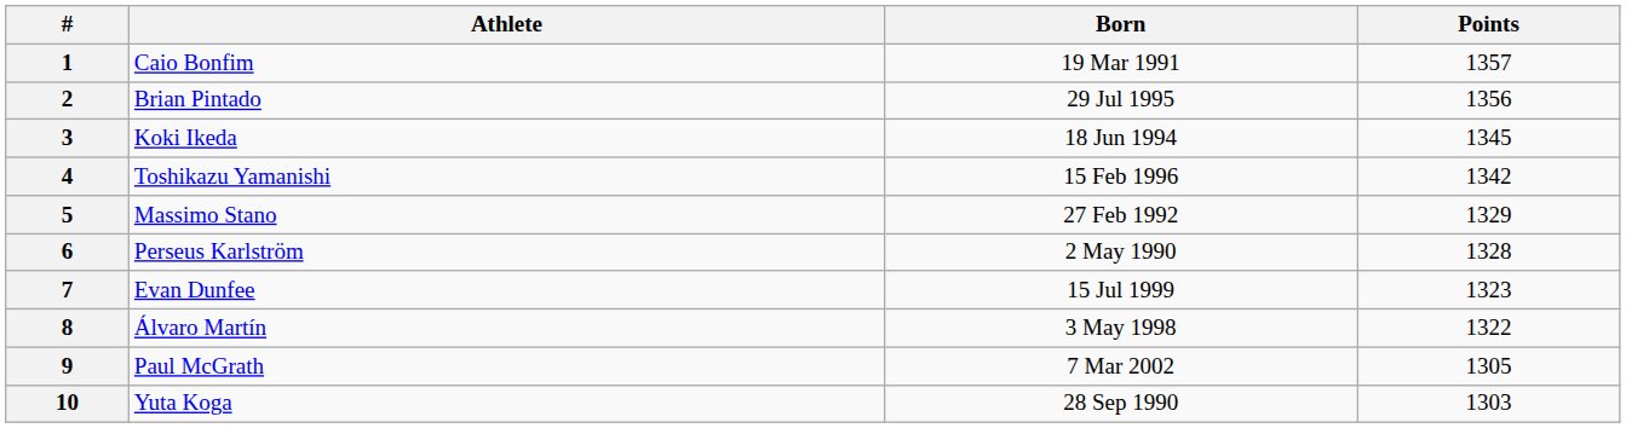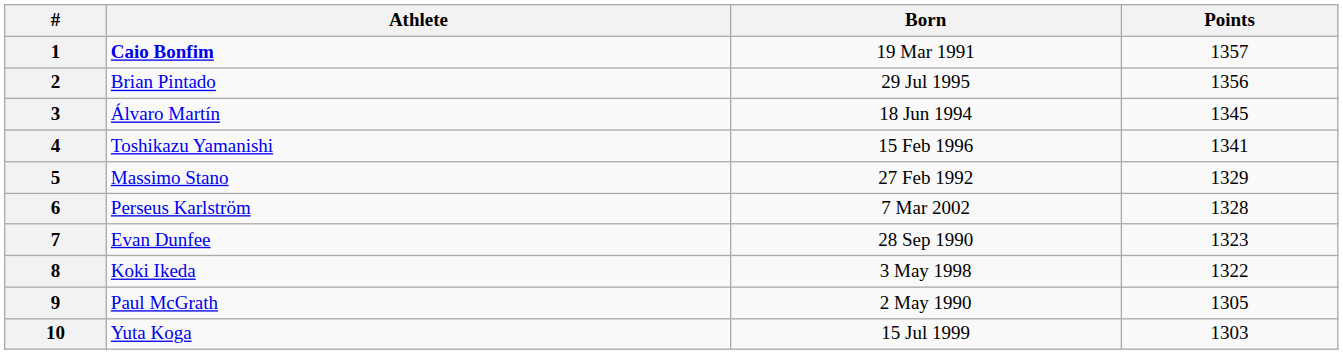1 | Athlete: normal -> bold
3 | Athlete: Koki Ikeda -> Álvaro Martín
4 | Points: 1342 -> 1341
6 | Born: 2 May 1990 -> 7 Mar 2002
7 | Born: 15 Jul 1999 -> 28 Sep 1990
8 | Athlete: Álvaro Martín -> Koki Ikeda
9 | Born: 7 Mar 2002 -> 2 May 1990
10 | Born: 28 Sep 1990 -> 15 Jul 1999
